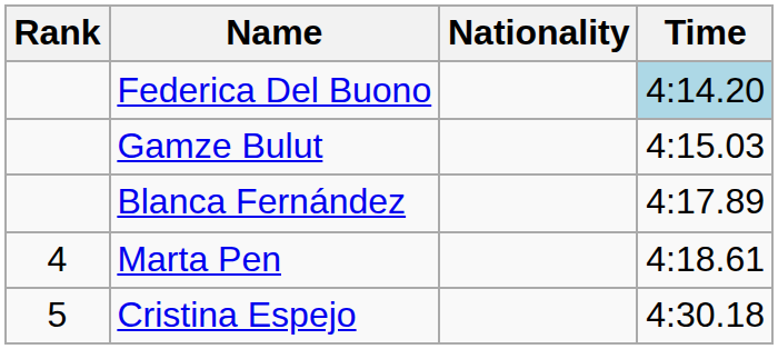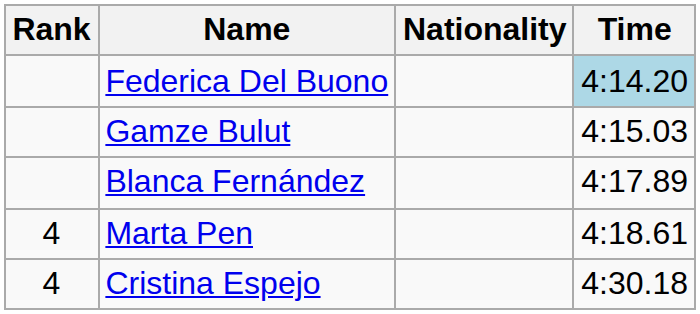Cristina Espejo | Rank: 5 -> 4
